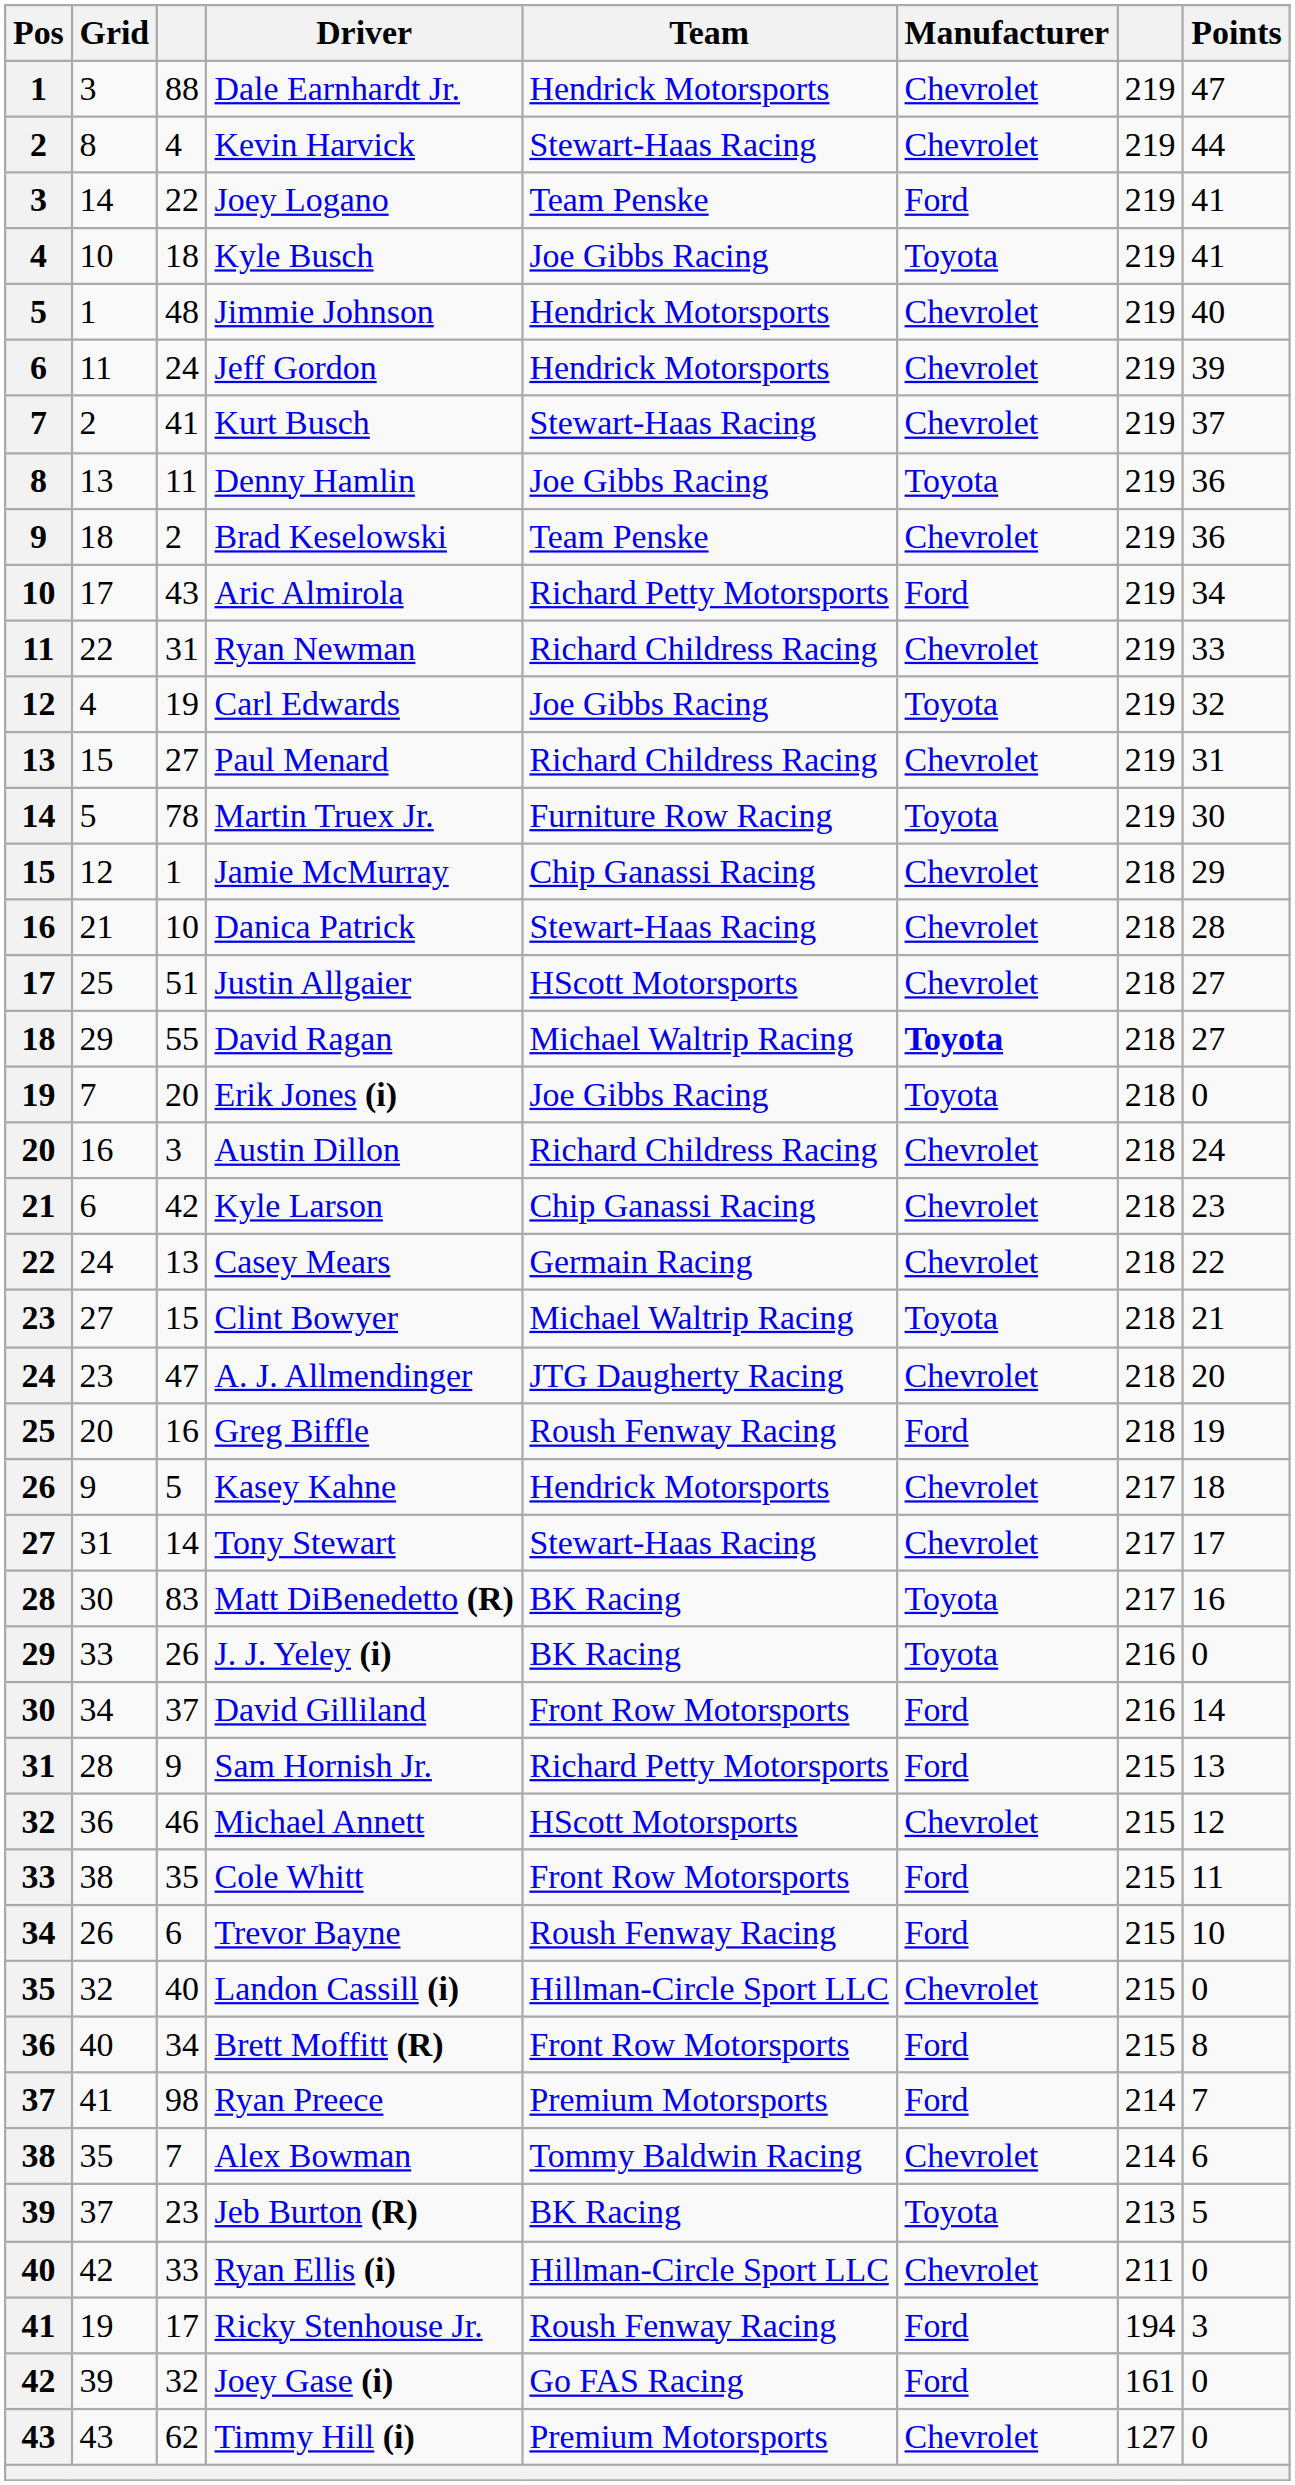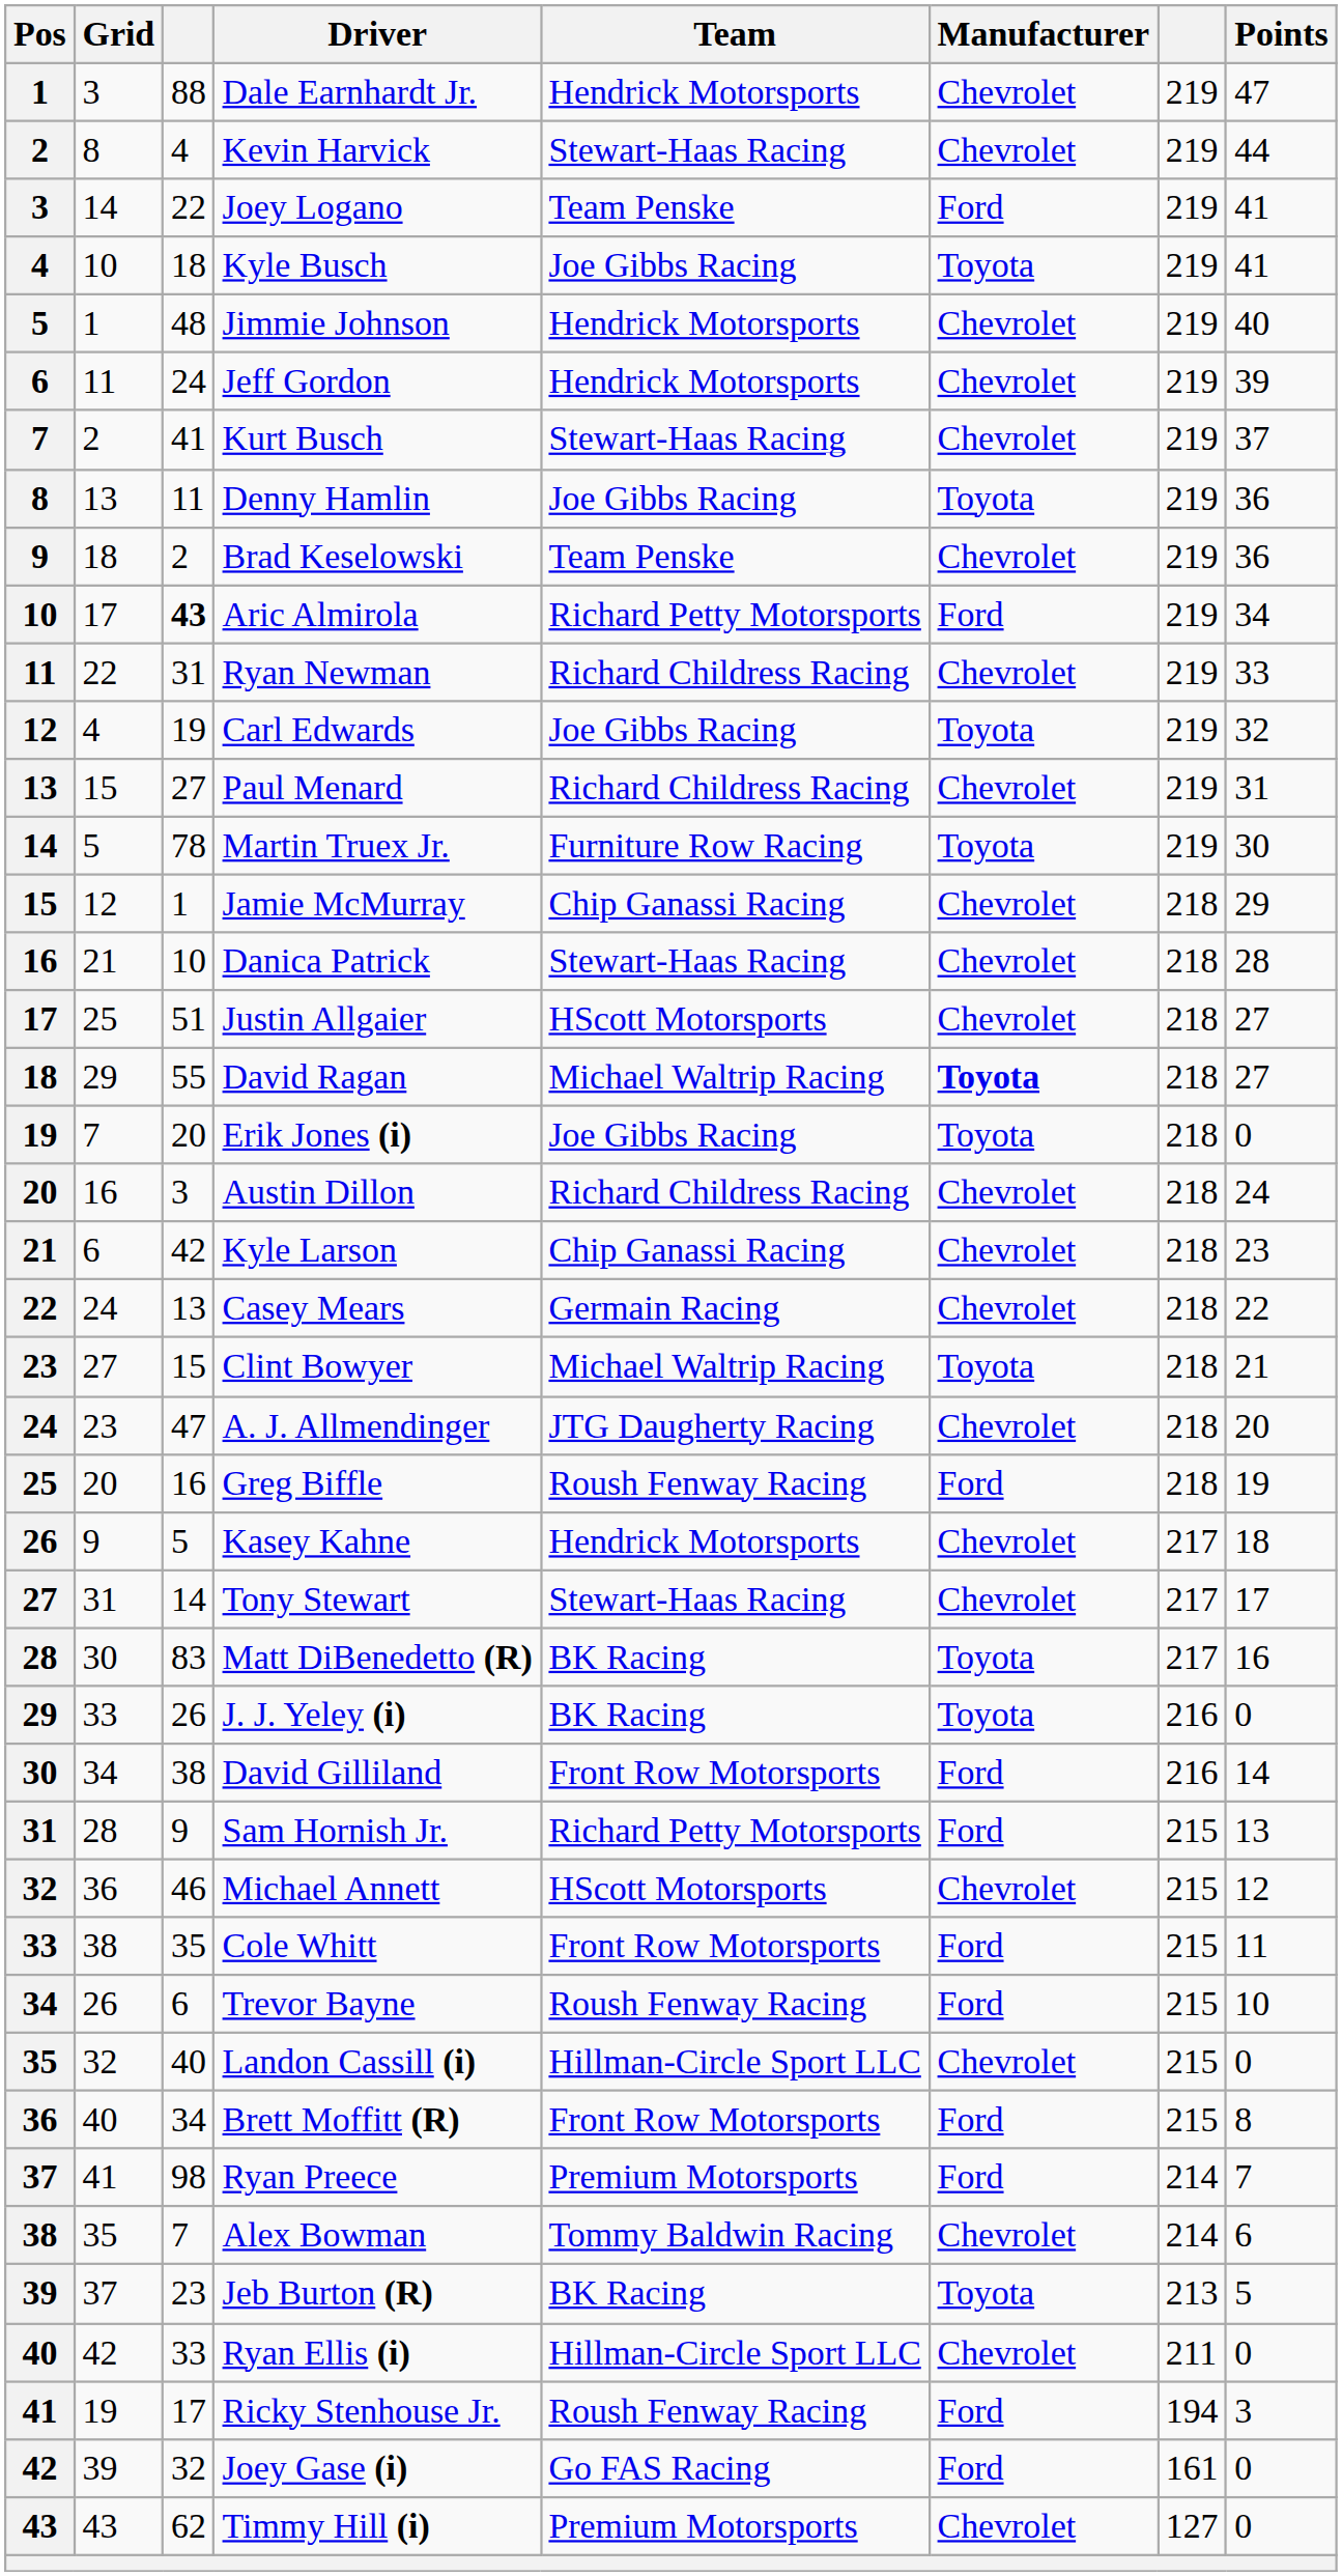Aric Almirola | column 3: normal -> bold
David Gilliland | column 3: 37 -> 38
